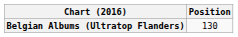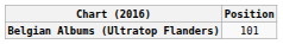Belgian Albums (Ultratop Flanders) | Position: 130 -> 101
